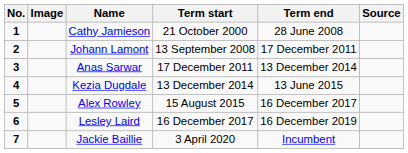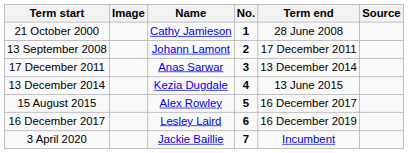columns swapped: No. <-> Term start
